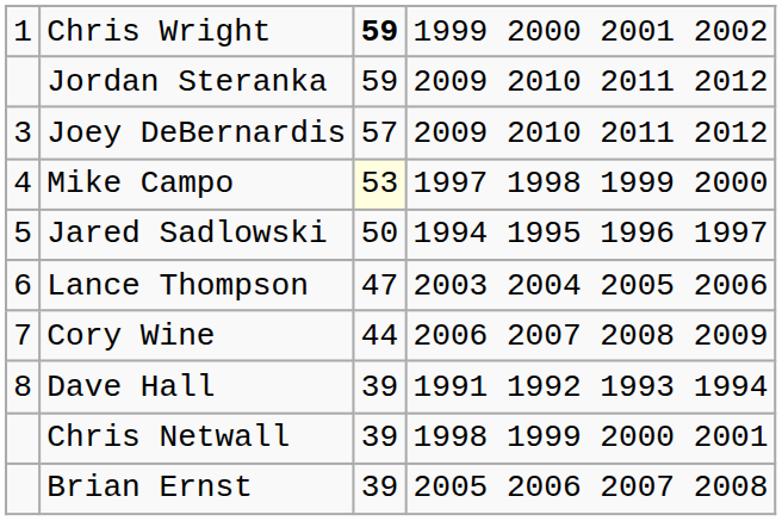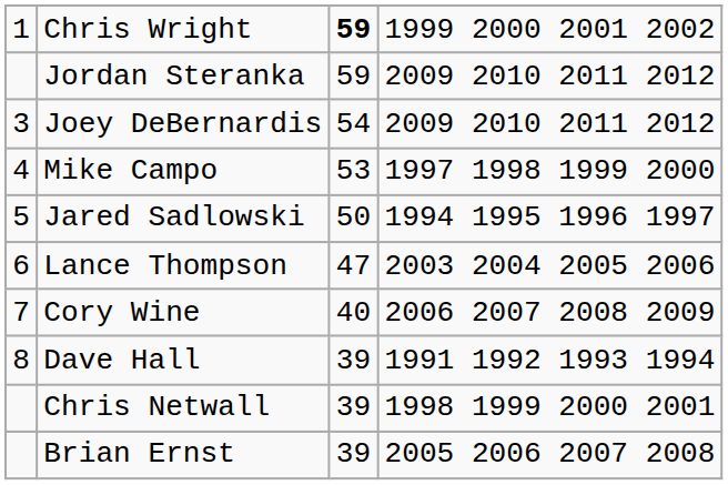Joey DeBernardis | column 3: 57 -> 54
Mike Campo | column 3: lightyellow background -> no background
Cory Wine | column 3: 44 -> 40
